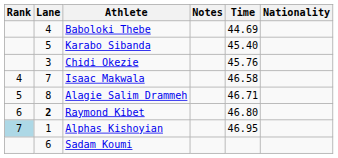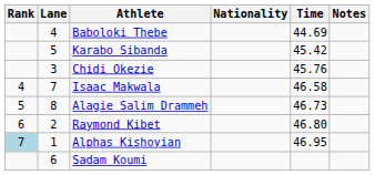columns swapped: Nationality <-> Notes
Karabo Sibanda | Time: 45.40 -> 45.42
Alagie Salim Drammeh | Time: 46.71 -> 46.73
Raymond Kibet | Lane: bold -> normal
